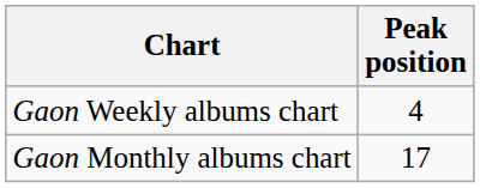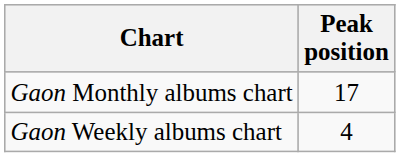rows swapped: Gaon Weekly albums chart <-> Gaon Monthly albums chart
